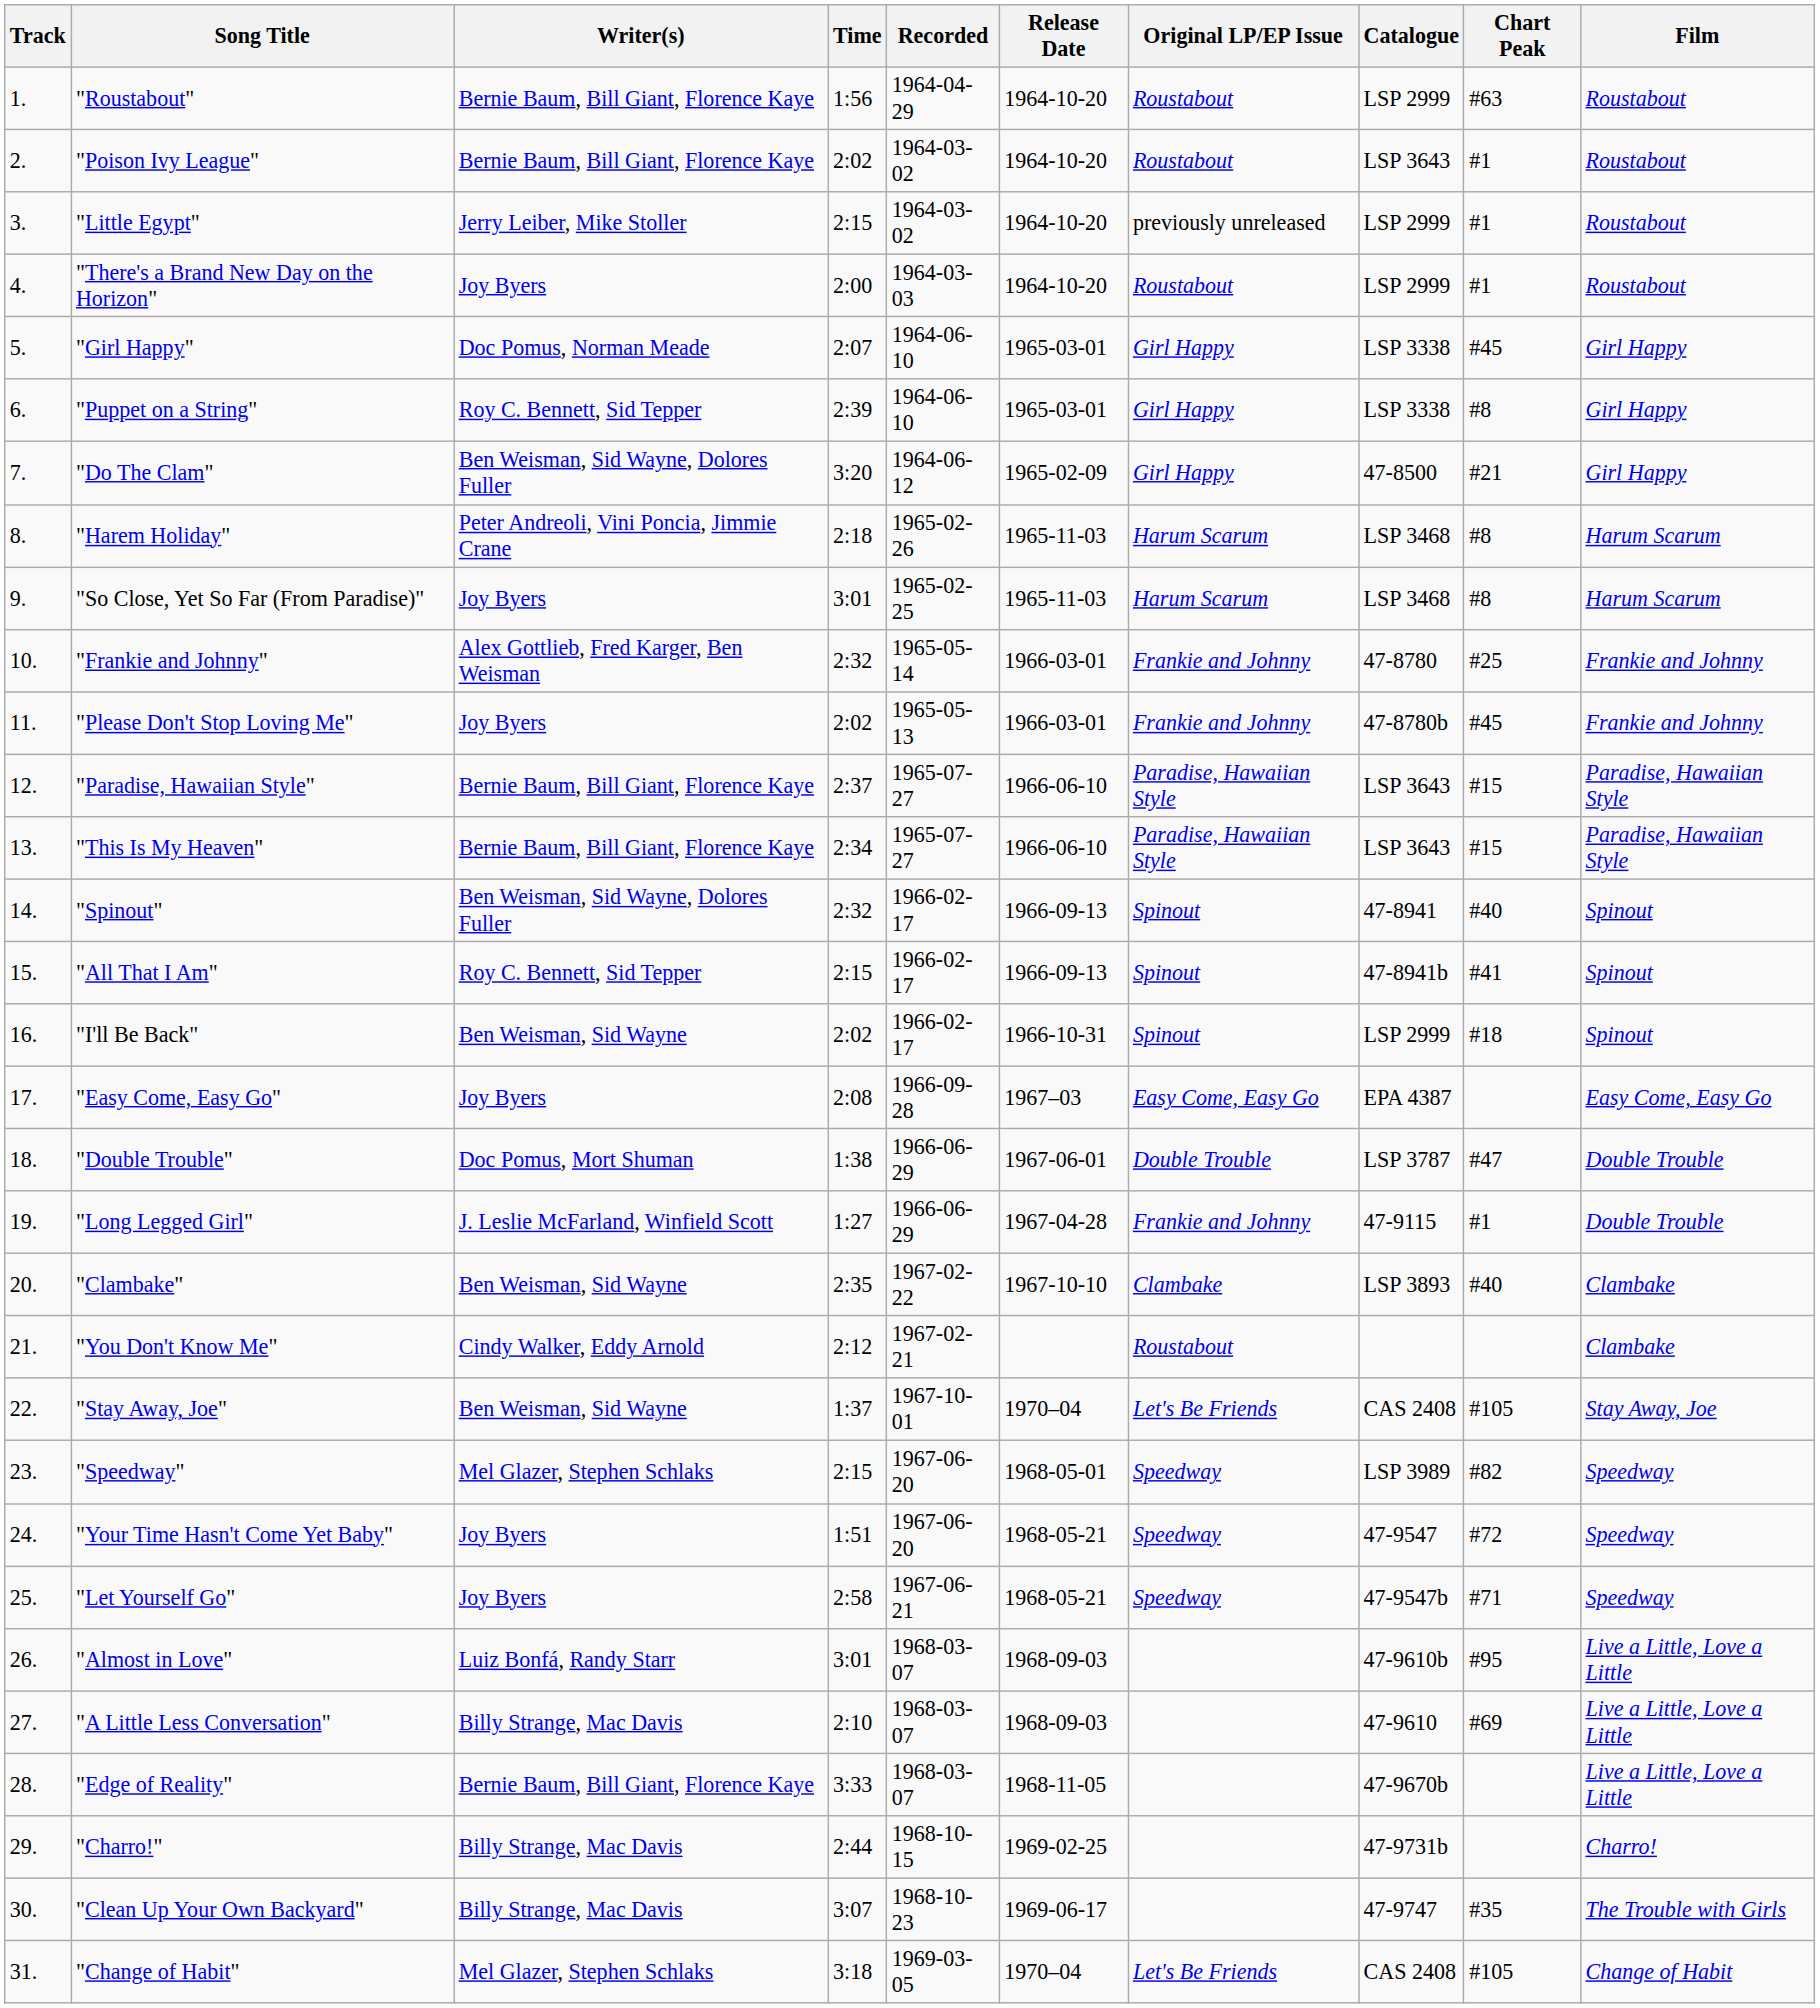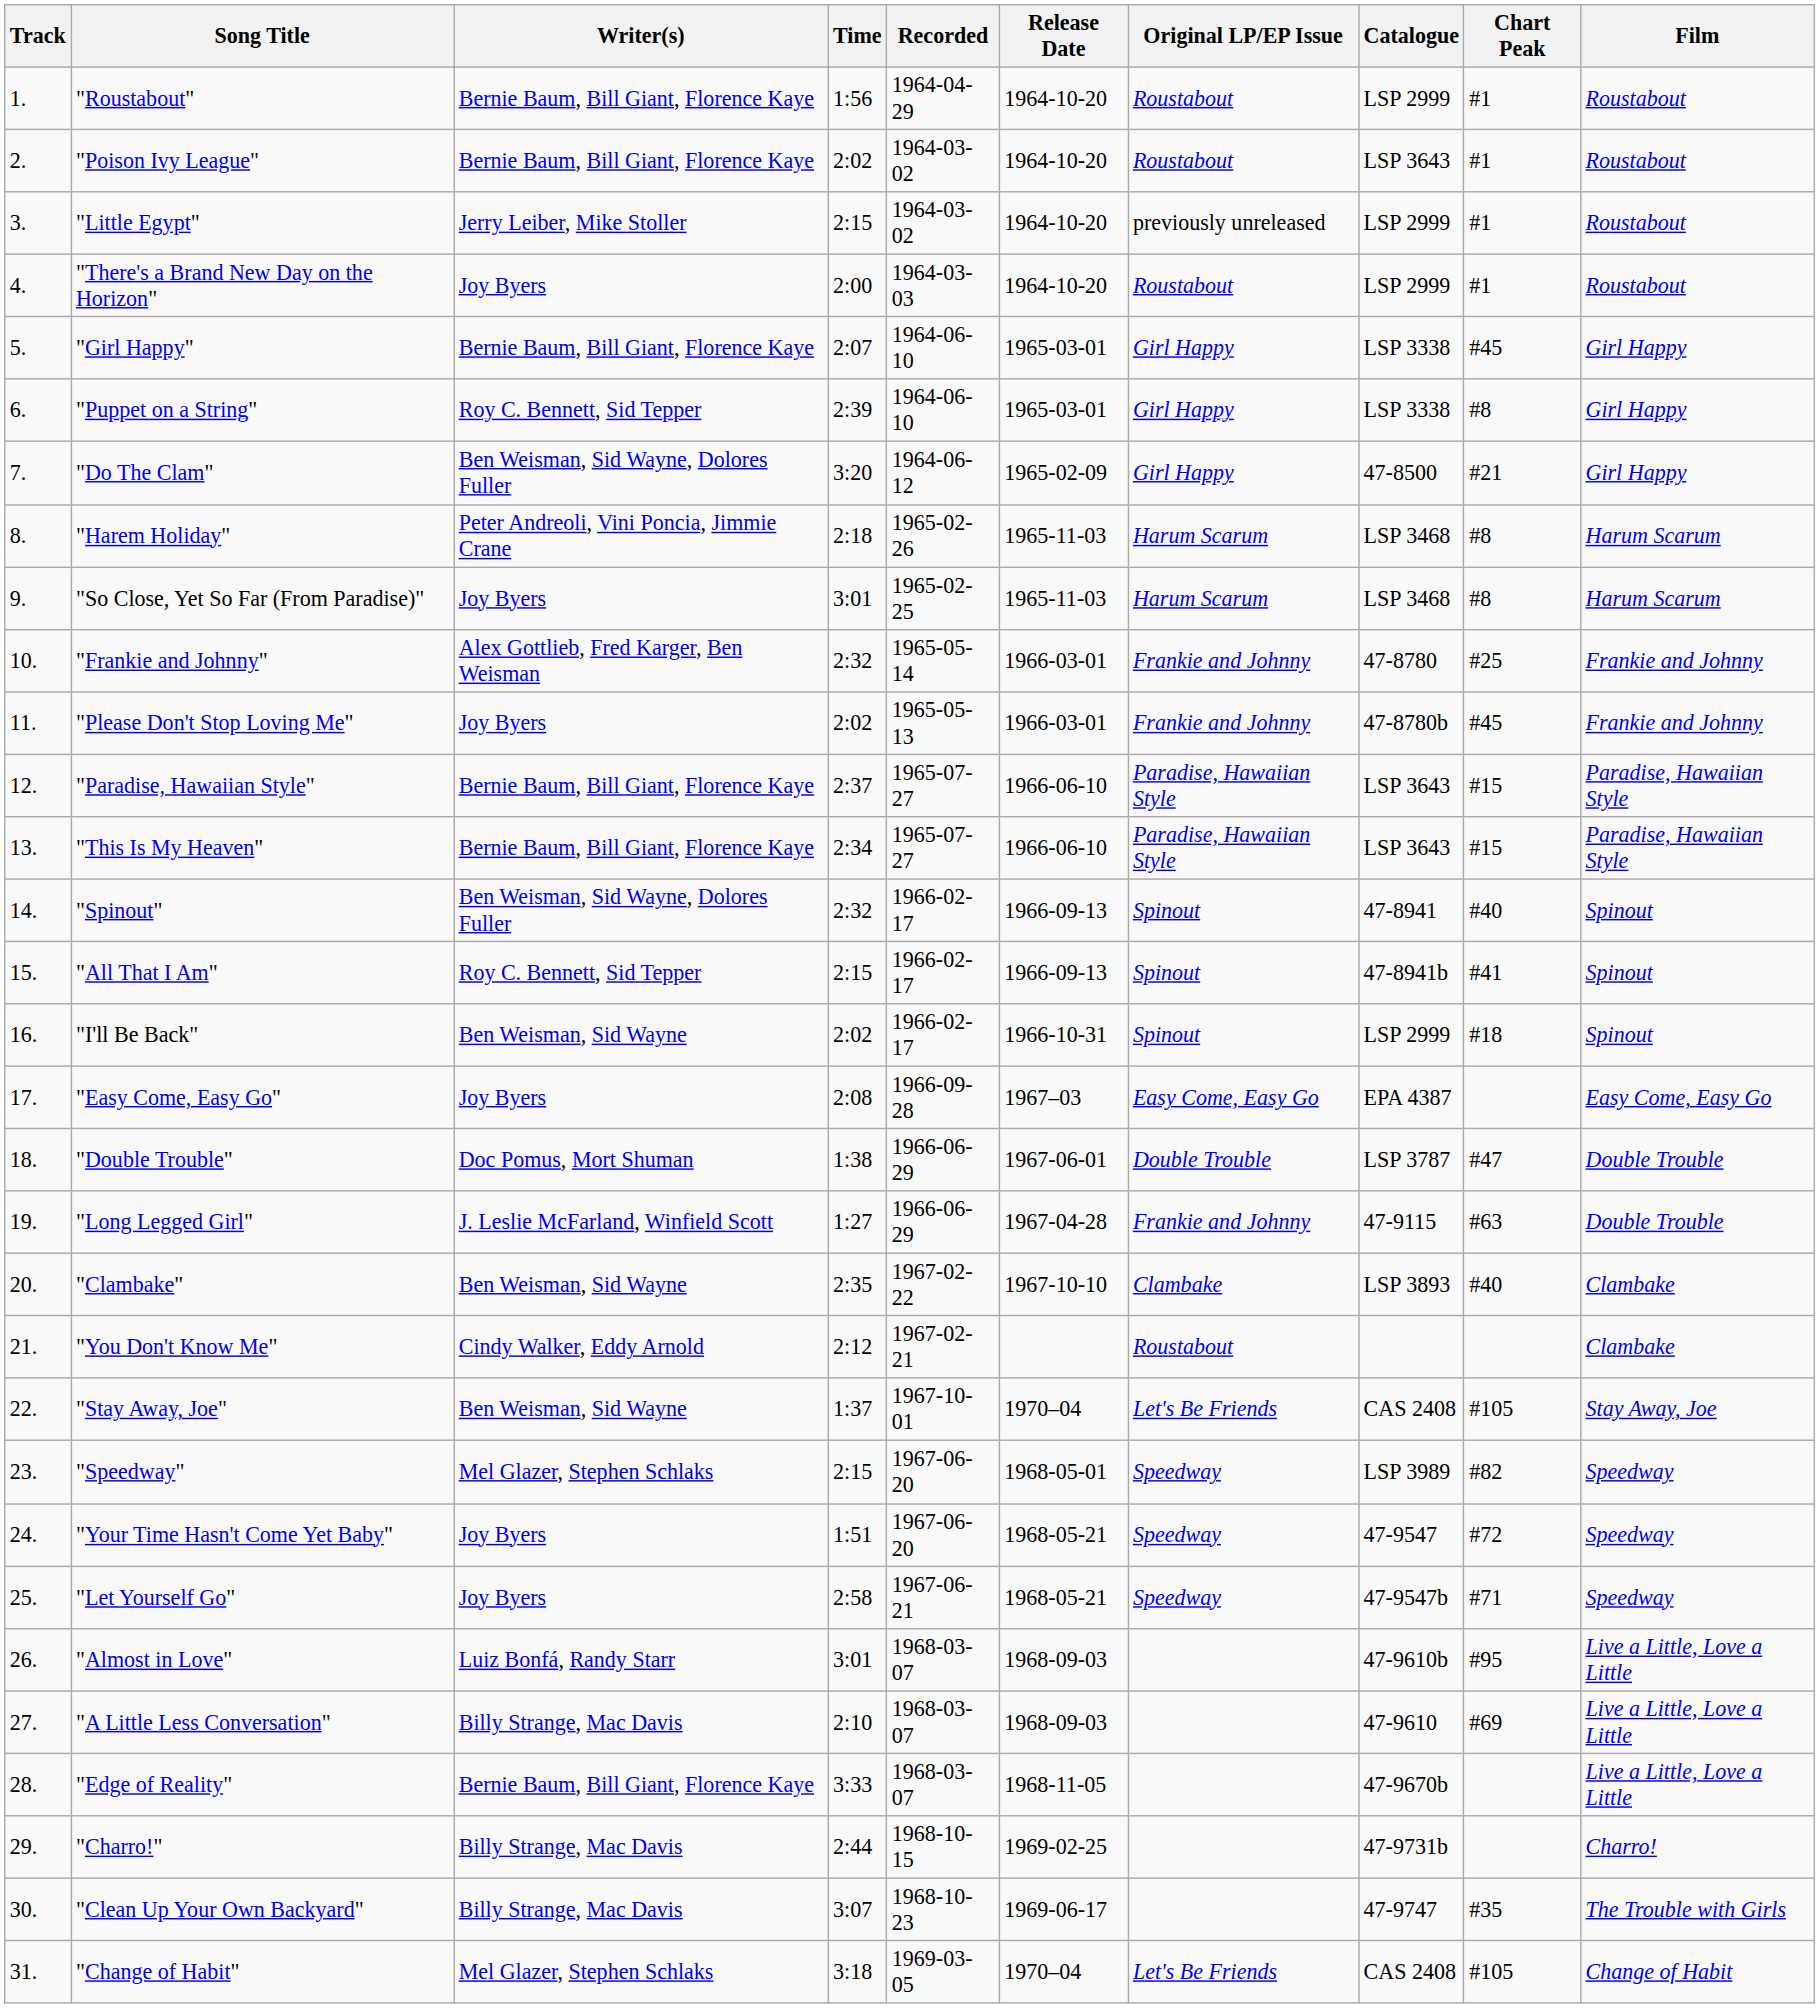"Roustabout" | Chart Peak: #63 -> #1
"Girl Happy" | Writer(s): Doc Pomus, Norman Meade -> Bernie Baum, Bill Giant, Florence Kaye
"Long Legged Girl" | Chart Peak: #1 -> #63
